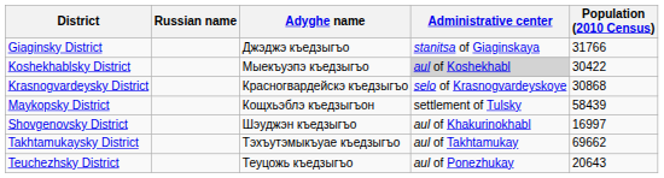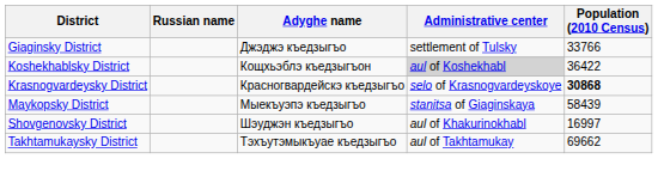Giaginsky District | Administrative center: stanitsa of Giaginskaya -> settlement of Tulsky
Giaginsky District | Population (2010 Census): 31766 -> 33766
Koshekhablsky District | Adyghe name: Мыекъуэпэ къедзыгъо -> Кощхьэблэ къедзыгъон
Koshekhablsky District | Population (2010 Census): 30422 -> 36422
Krasnogvardeysky District | Population (2010 Census): normal -> bold
Maykopsky District | Adyghe name: Кощхьэблэ къедзыгъон -> Мыекъуэпэ къедзыгъо
Maykopsky District | Administrative center: settlement of Tulsky -> stanitsa of Giaginskaya
- row: Teuchezhsky District | Теуцожь къедзыгъо | aul of Ponezhukay | 20643
